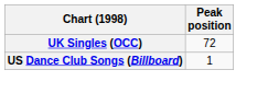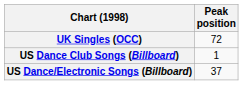+ row: US Dance/Electronic Songs (Billboard) | 37
